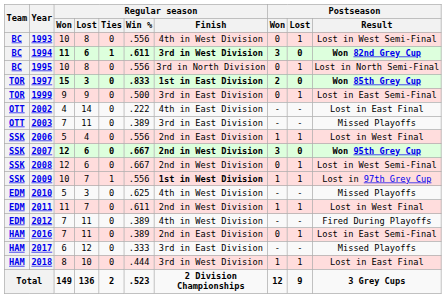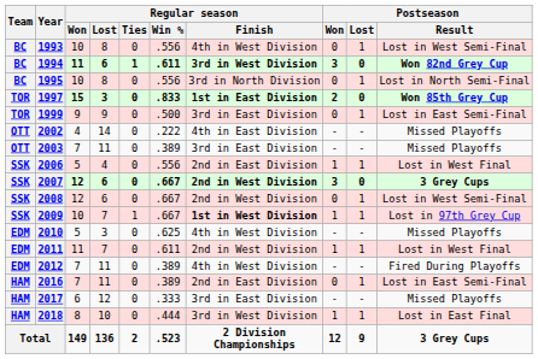2002 | Postseason / Result: Lost in East Final -> Missed Playoffs
2007 | Postseason / Result: Won 95th Grey Cup -> 3 Grey Cups
2009 | Regular season / Win %: .556 -> .667
